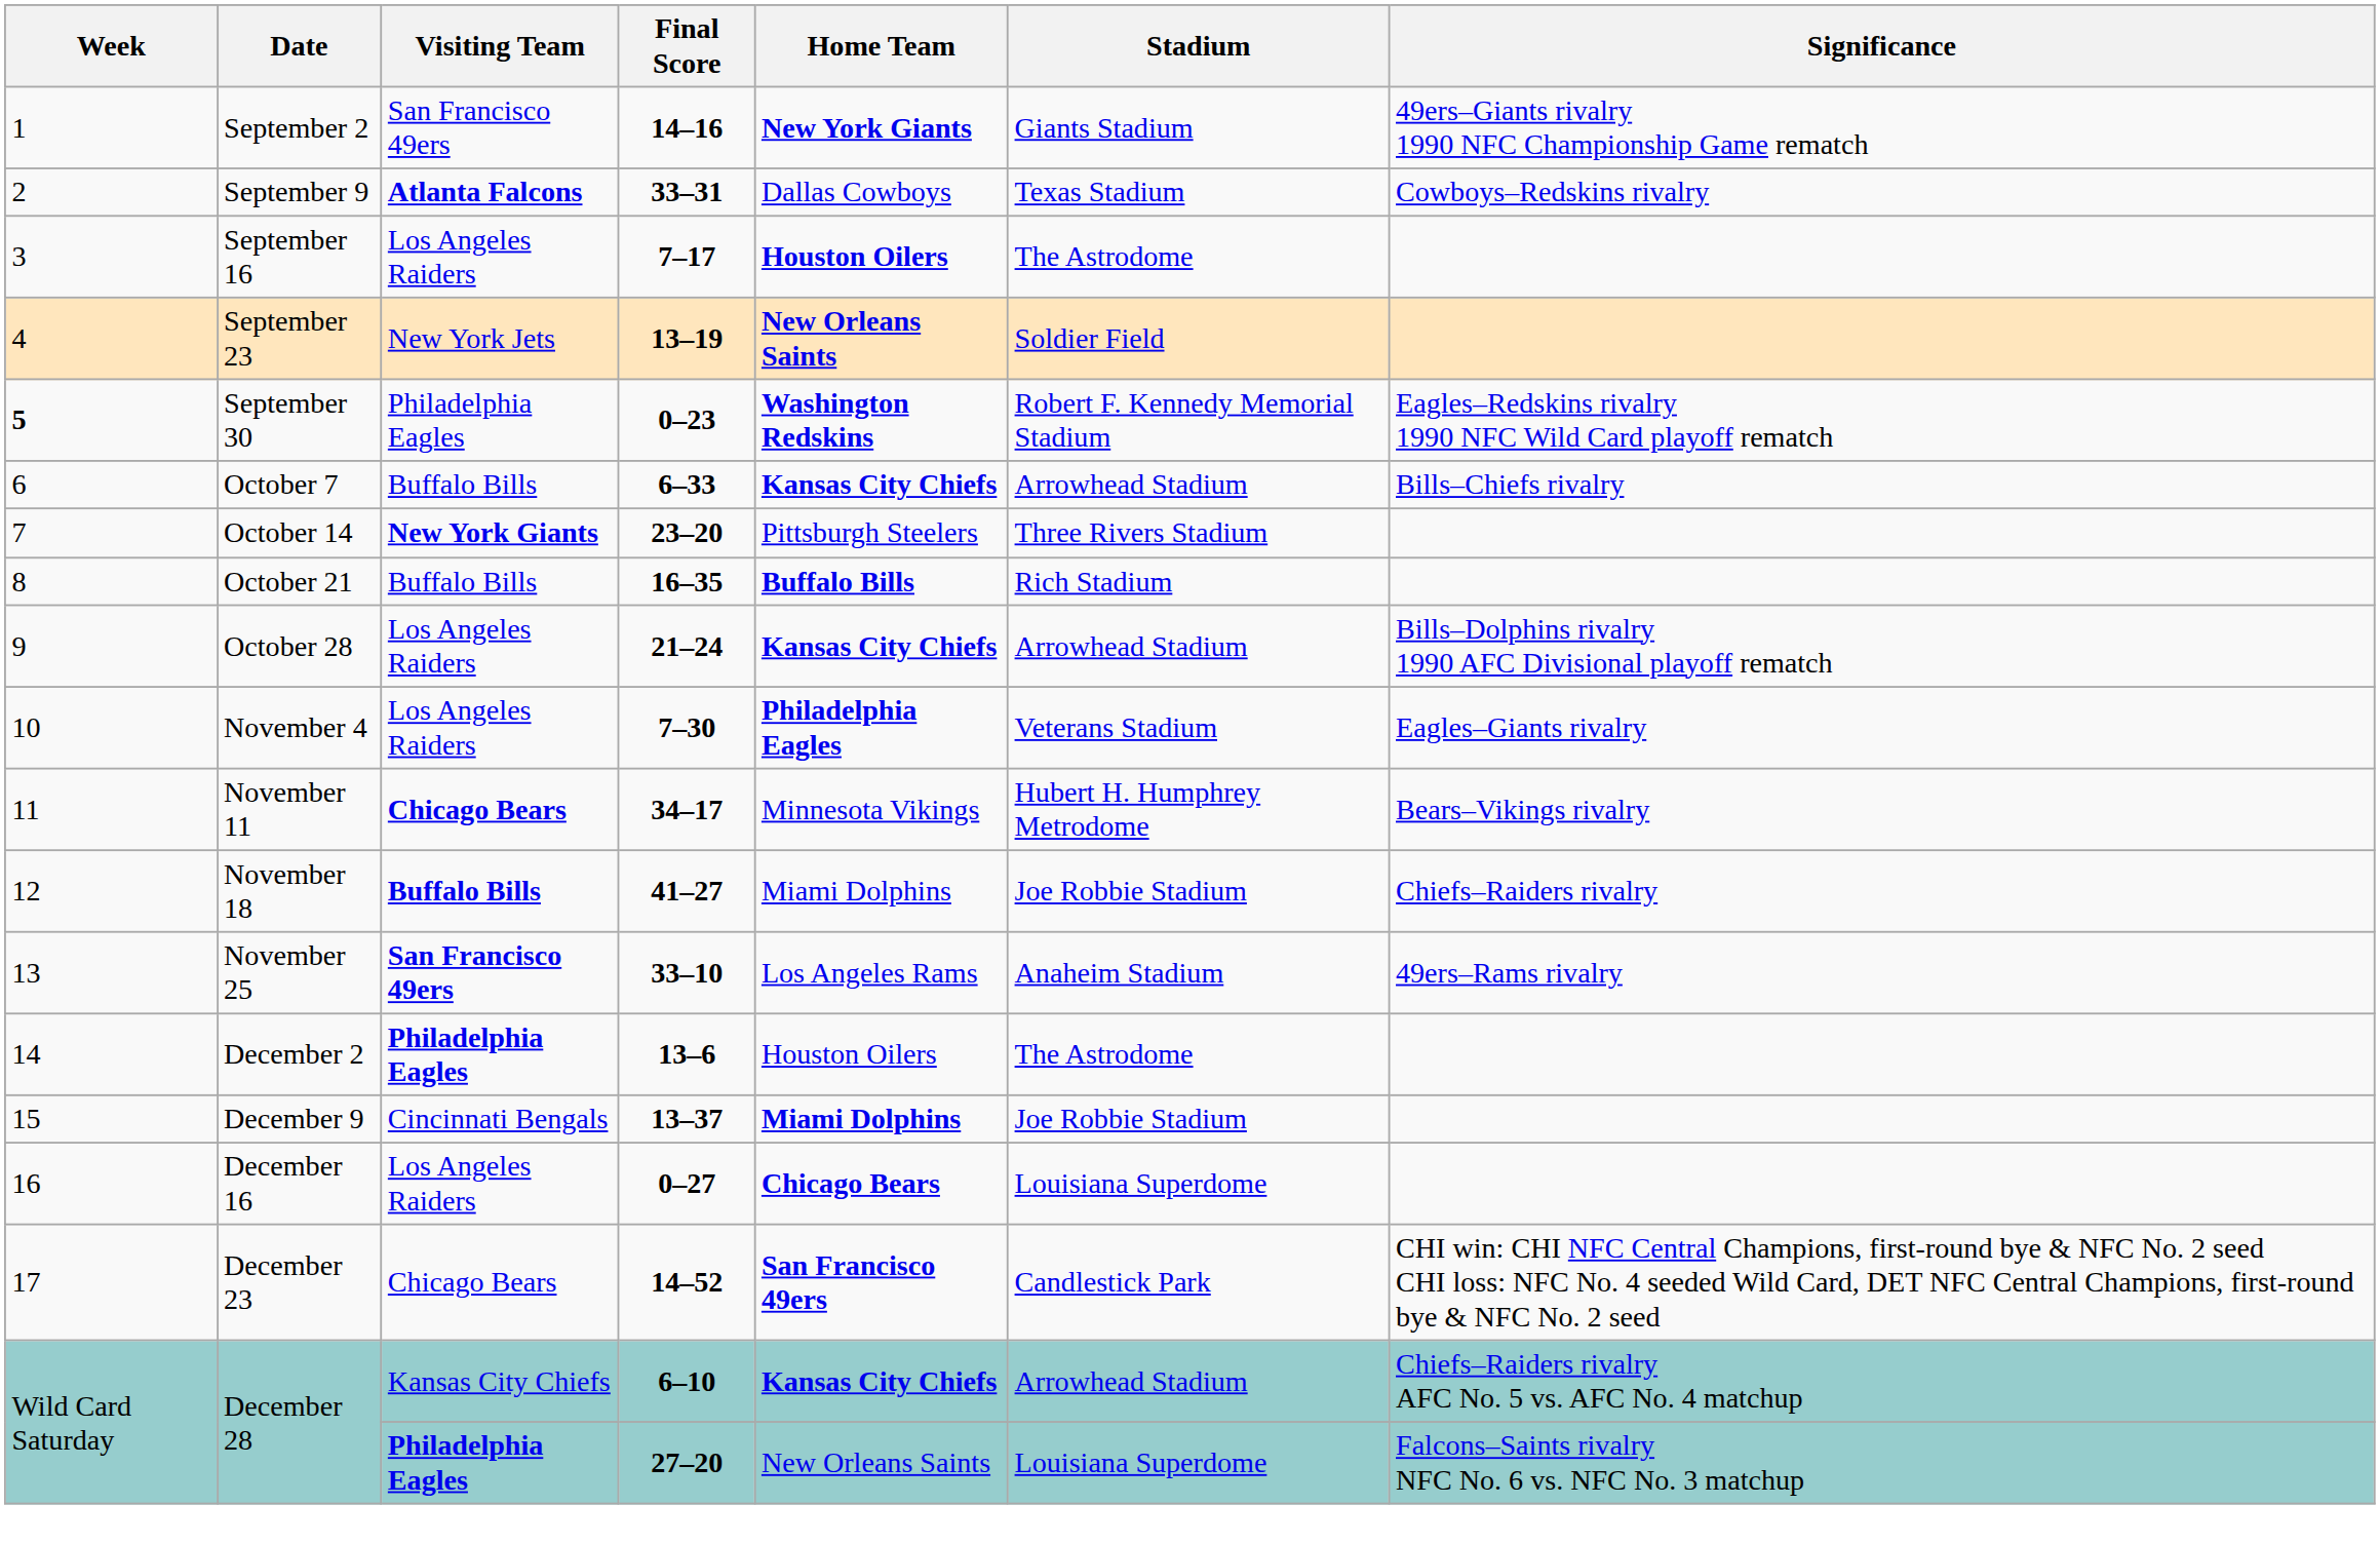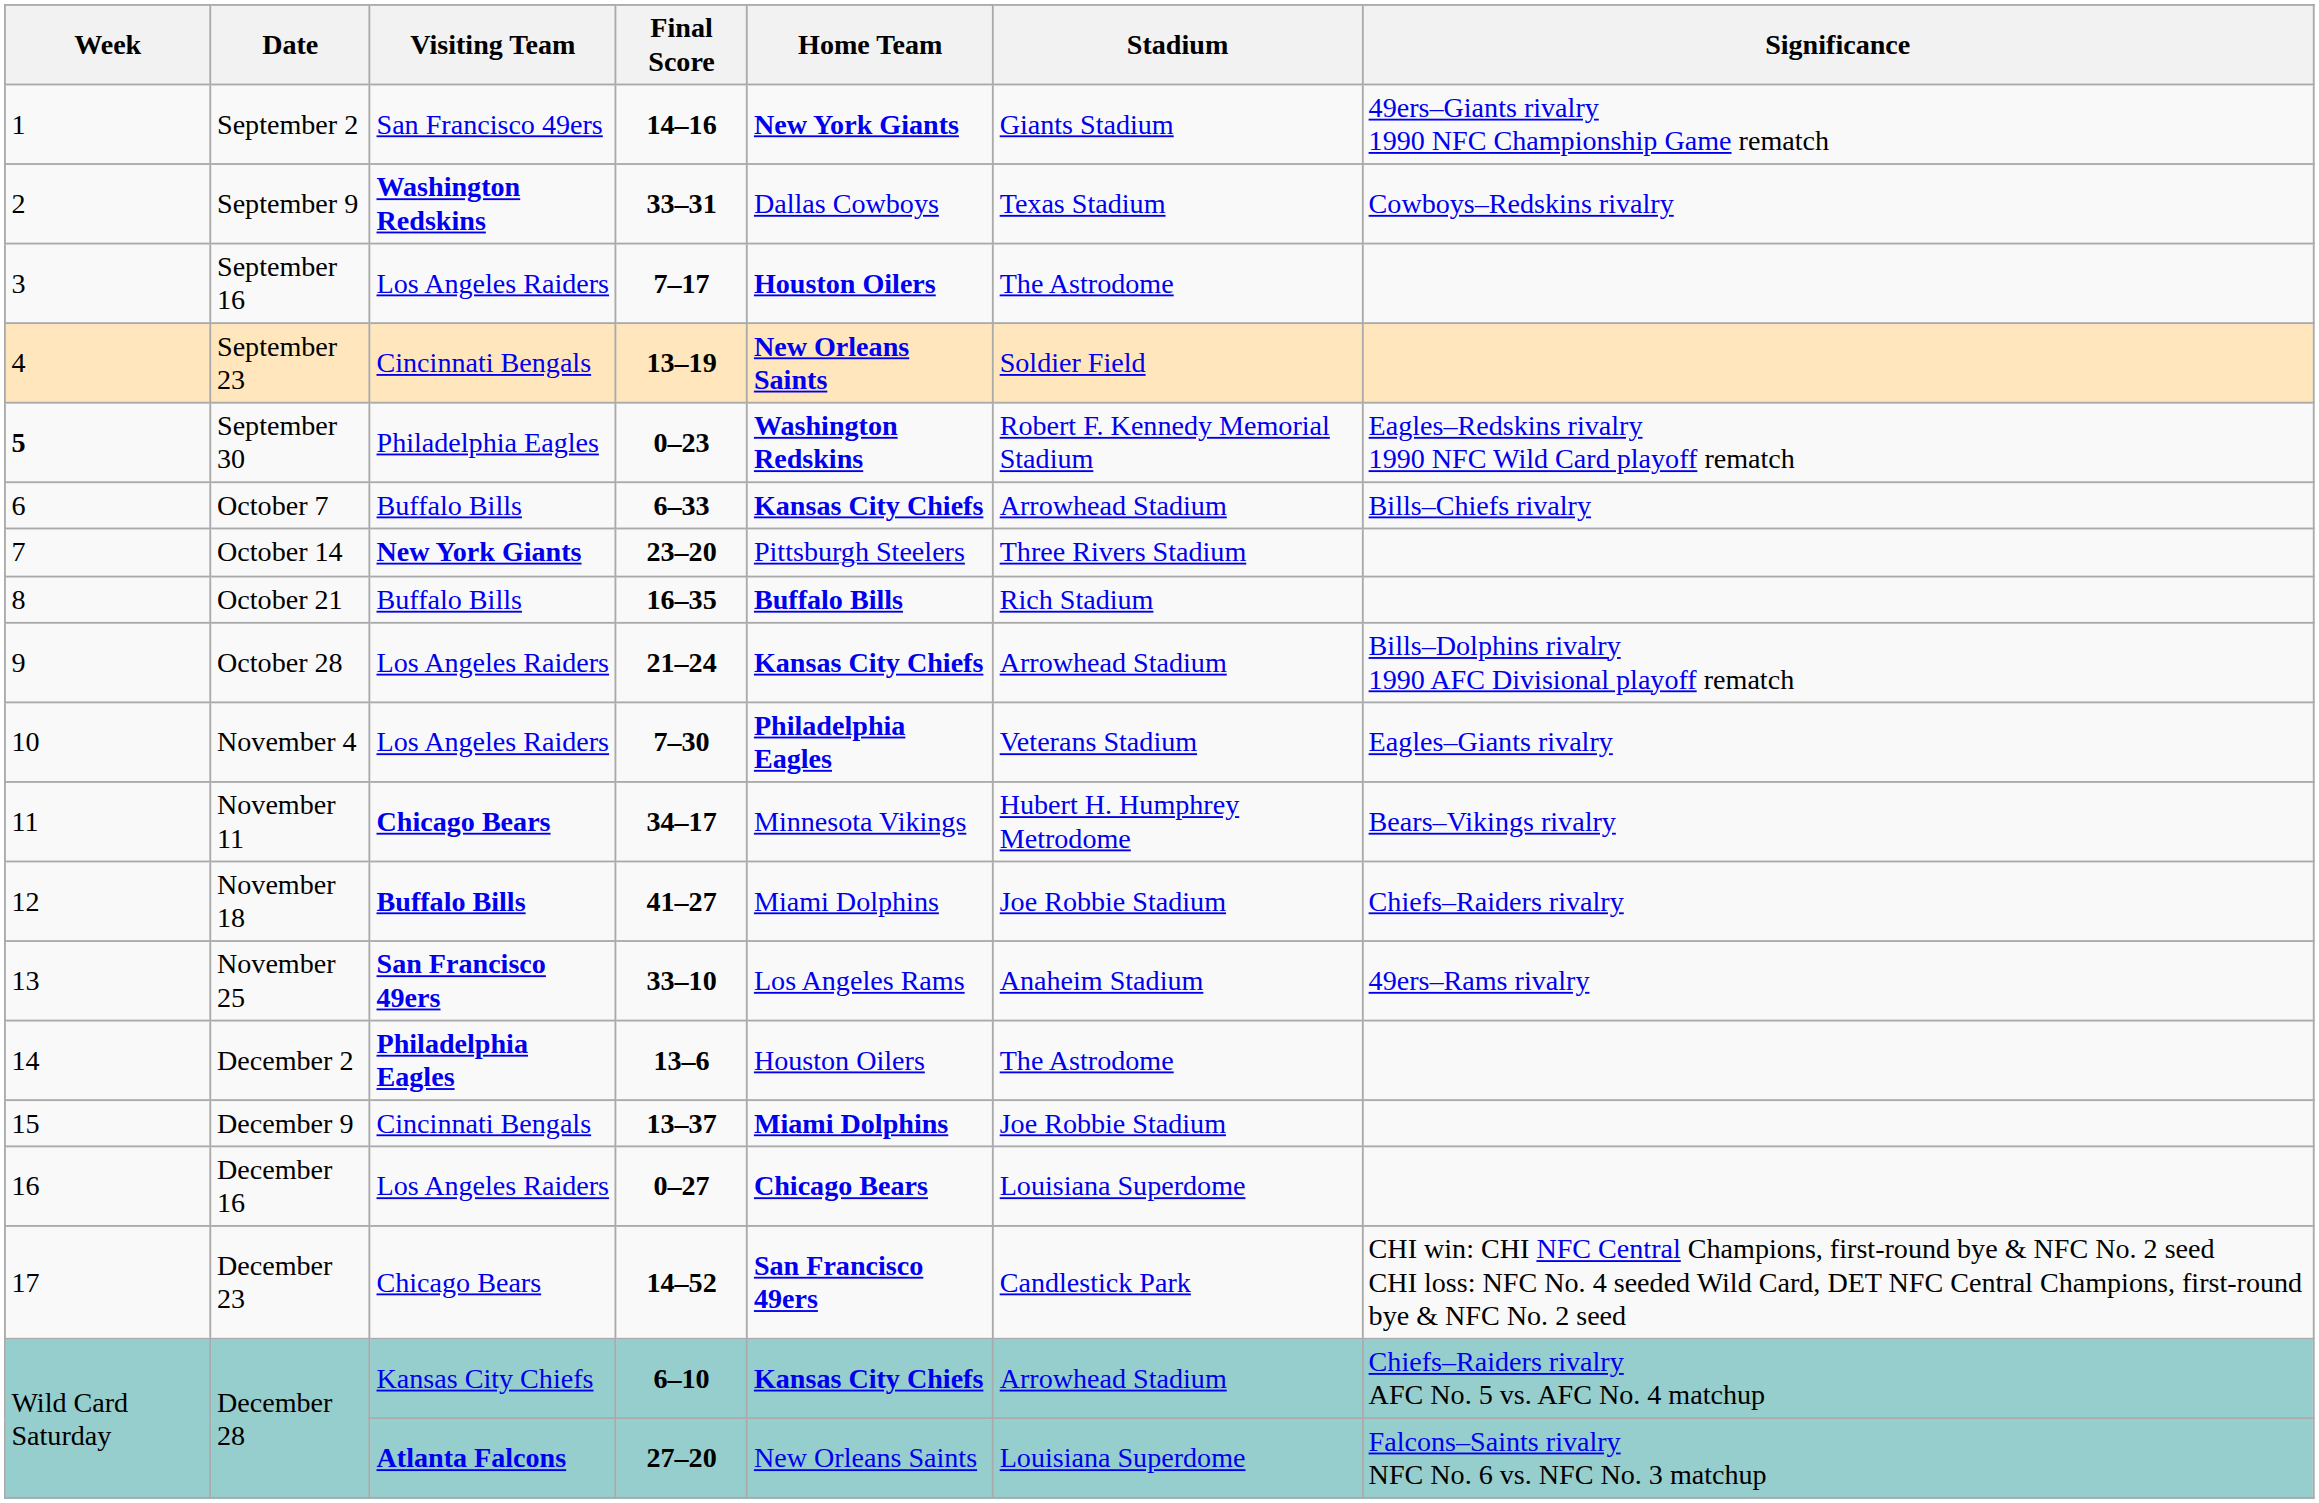September 9 | Visiting Team: Atlanta Falcons -> Washington Redskins
September 23 | Visiting Team: New York Jets -> Cincinnati Bengals
December 28 / 27–20 | Visiting Team: Philadelphia Eagles -> Atlanta Falcons
